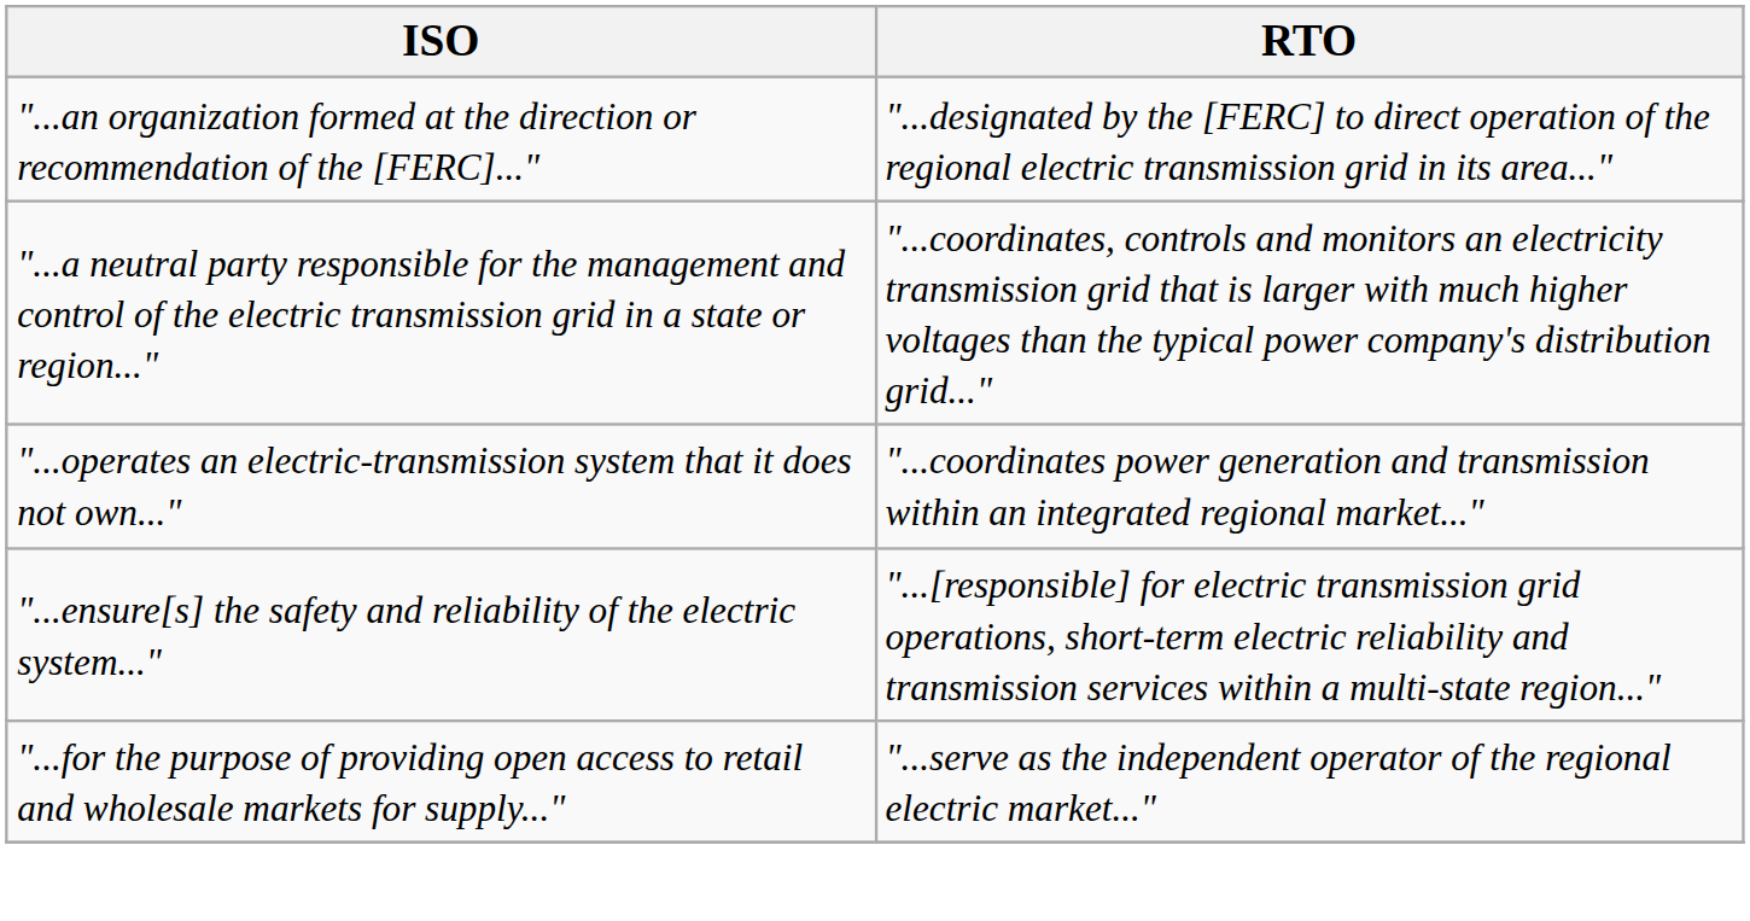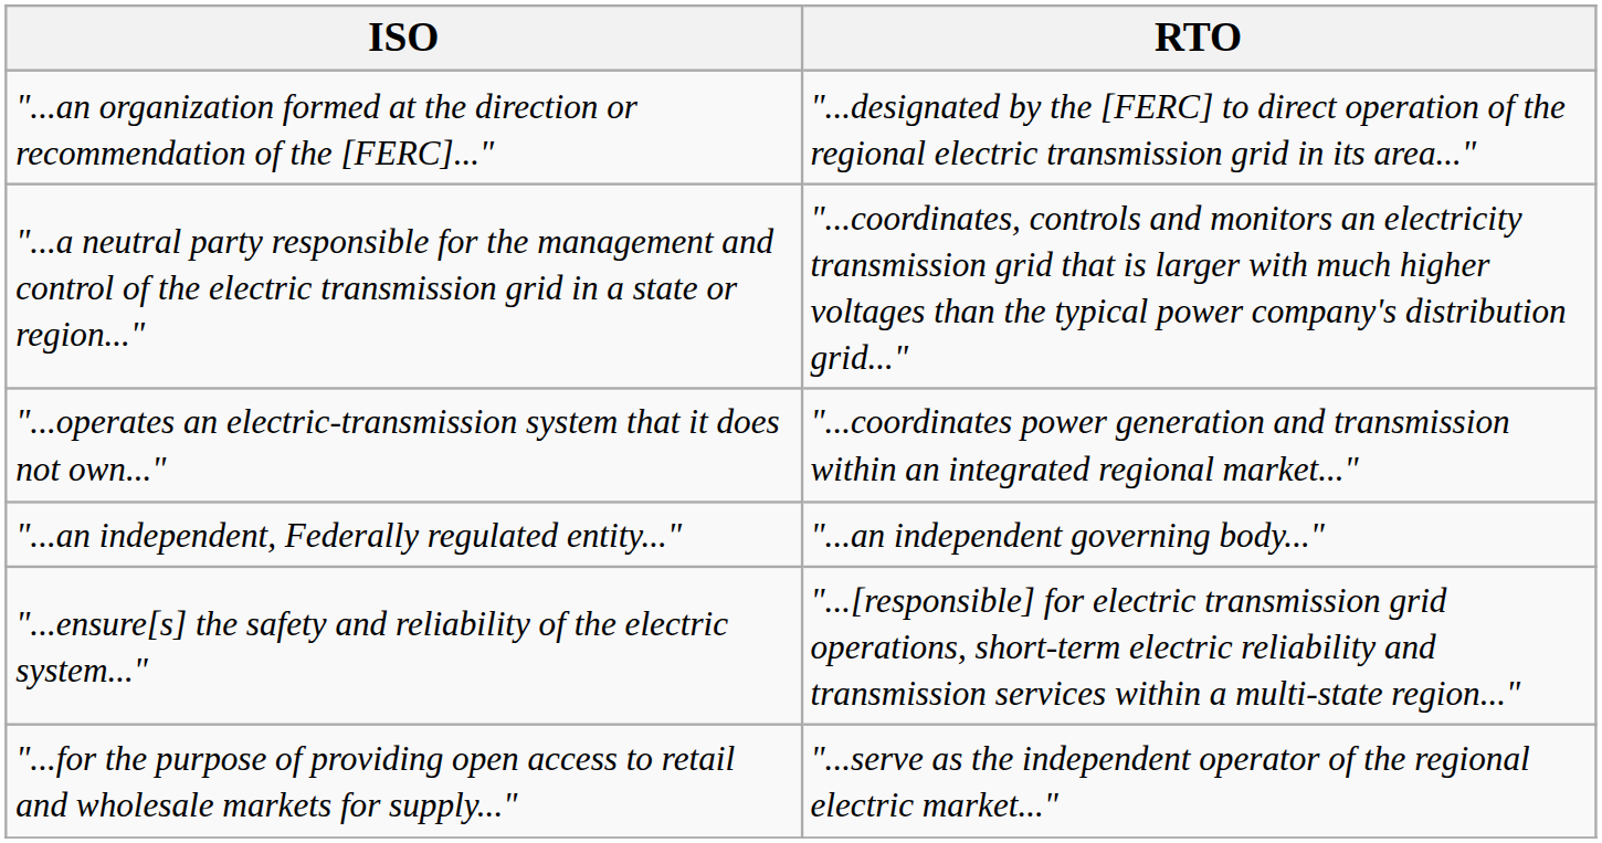+ row: "...an independent, Federally regulated entity..." | "...an independent governing body..."
